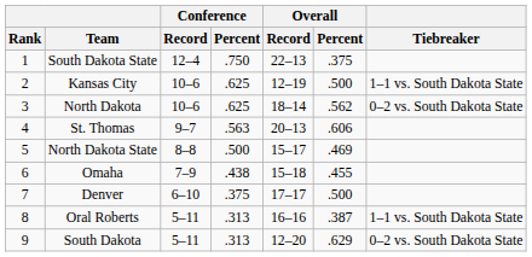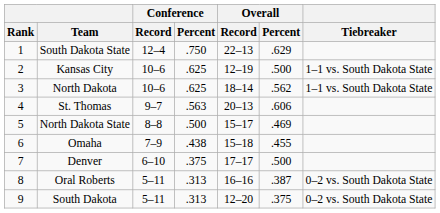South Dakota State | Overall / Percent: .375 -> .629
North Dakota | Tiebreaker: 0–2 vs. South Dakota State -> 1–1 vs. South Dakota State
Oral Roberts | Tiebreaker: 1–1 vs. South Dakota State -> 0–2 vs. South Dakota State
South Dakota | Overall / Percent: .629 -> .375
